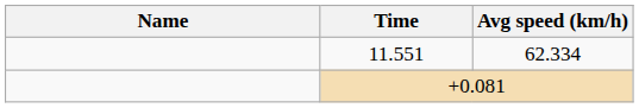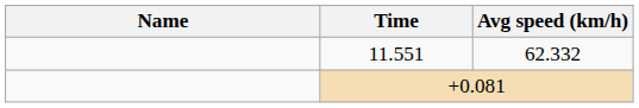11.551 | Avg speed (km/h): 62.334 -> 62.332
